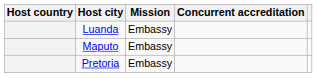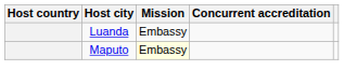Maputo | Mission: no background -> lightyellow background
- row: Pretoria | Embassy
